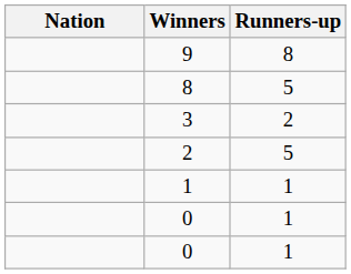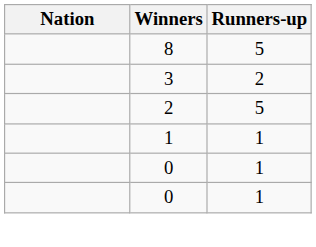- row: 9 | 8
